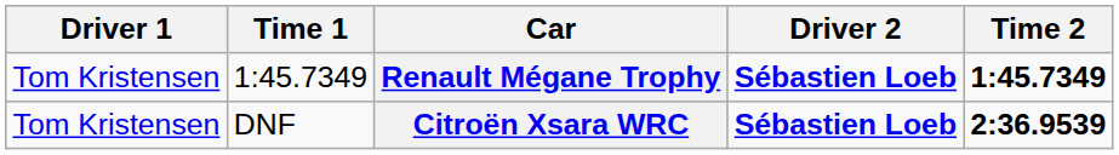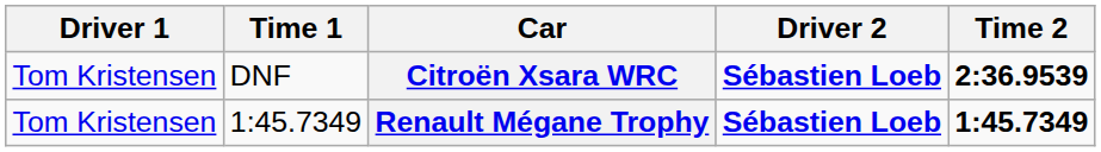rows swapped: Renault Mégane Trophy <-> Citroën Xsara WRC
